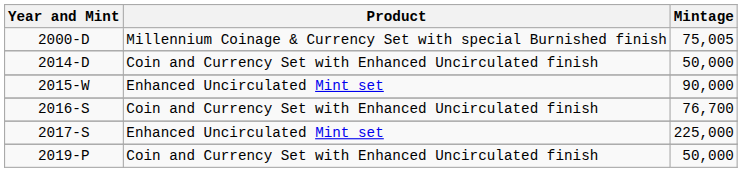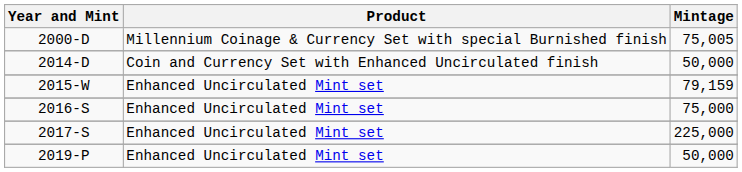2015-W | Mintage: 90,000 -> 79,159
2016-S | Product: Coin and Currency Set with Enhanced Uncirculated finish -> Enhanced Uncirculated Mint set
2016-S | Mintage: 76,700 -> 75,000
2019-P | Product: Coin and Currency Set with Enhanced Uncirculated finish -> Enhanced Uncirculated Mint set
